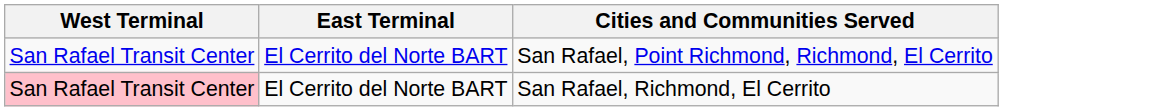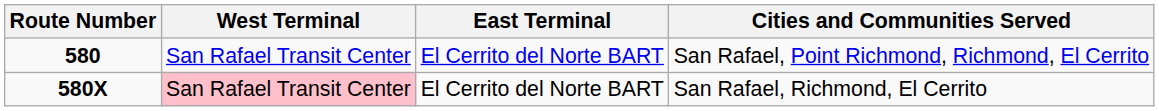+ column: Route Number | 580 | 580X
